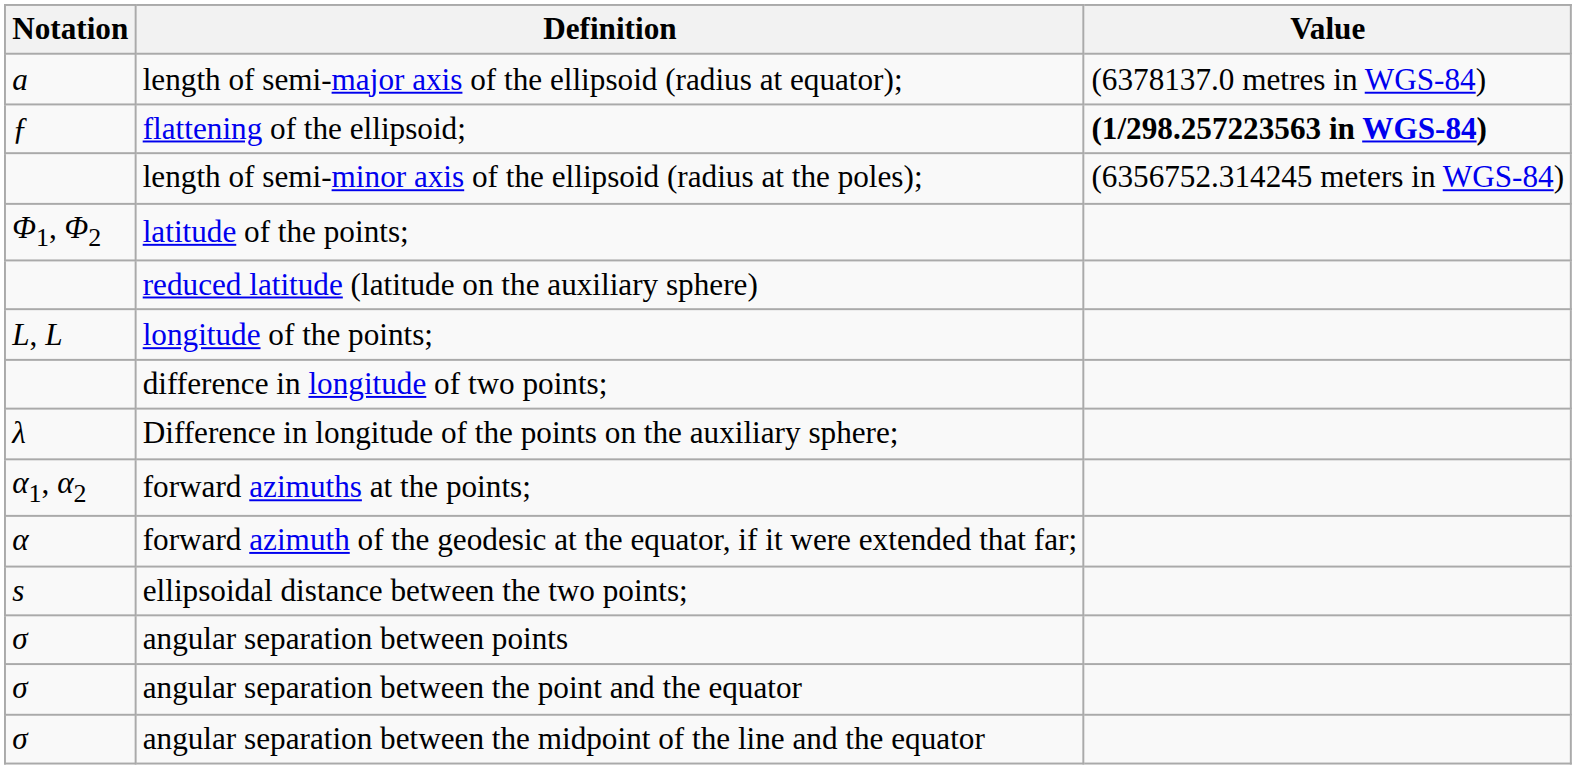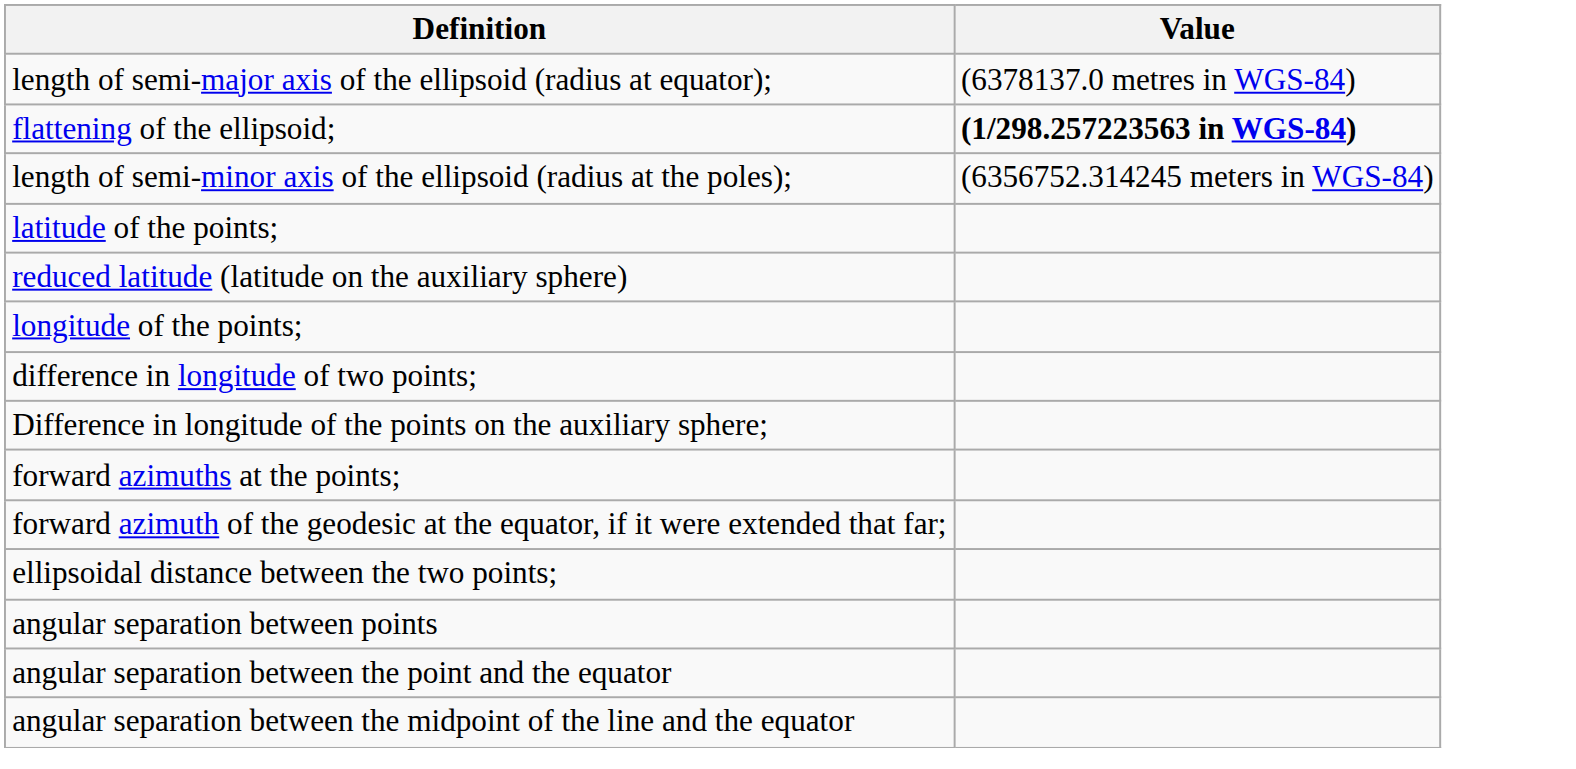- column: Notation | a | ƒ | Φ1, Φ2 | L, L | λ | α1, α2 | α | s | σ | σ | σ
